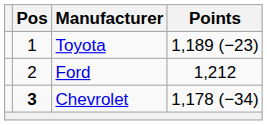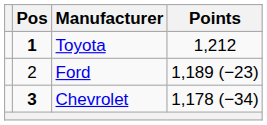Toyota | Pos: normal -> bold
Toyota | Points: 1,189 (−23) -> 1,212
Ford | Points: 1,212 -> 1,189 (−23)
